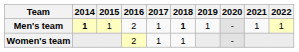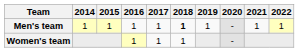Men's team | 2014: bold -> normal
Men's team | 2016: 2 -> 1
Women's team | 2016: 2 -> 1
